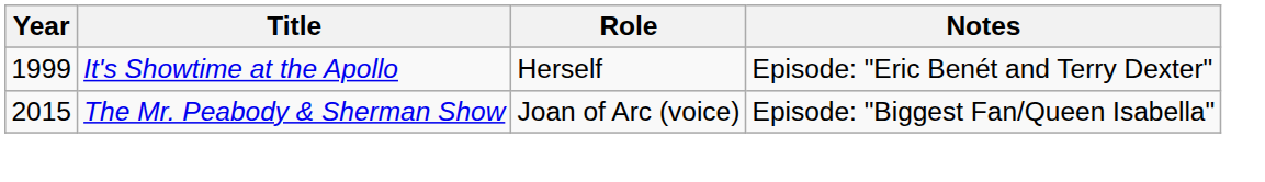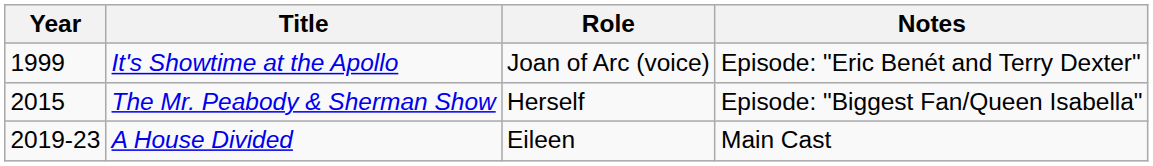It's Showtime at the Apollo | Role: Herself -> Joan of Arc (voice)
The Mr. Peabody & Sherman Show | Role: Joan of Arc (voice) -> Herself
+ row: 2019-23 | A House Divided | Eileen | Main Cast
